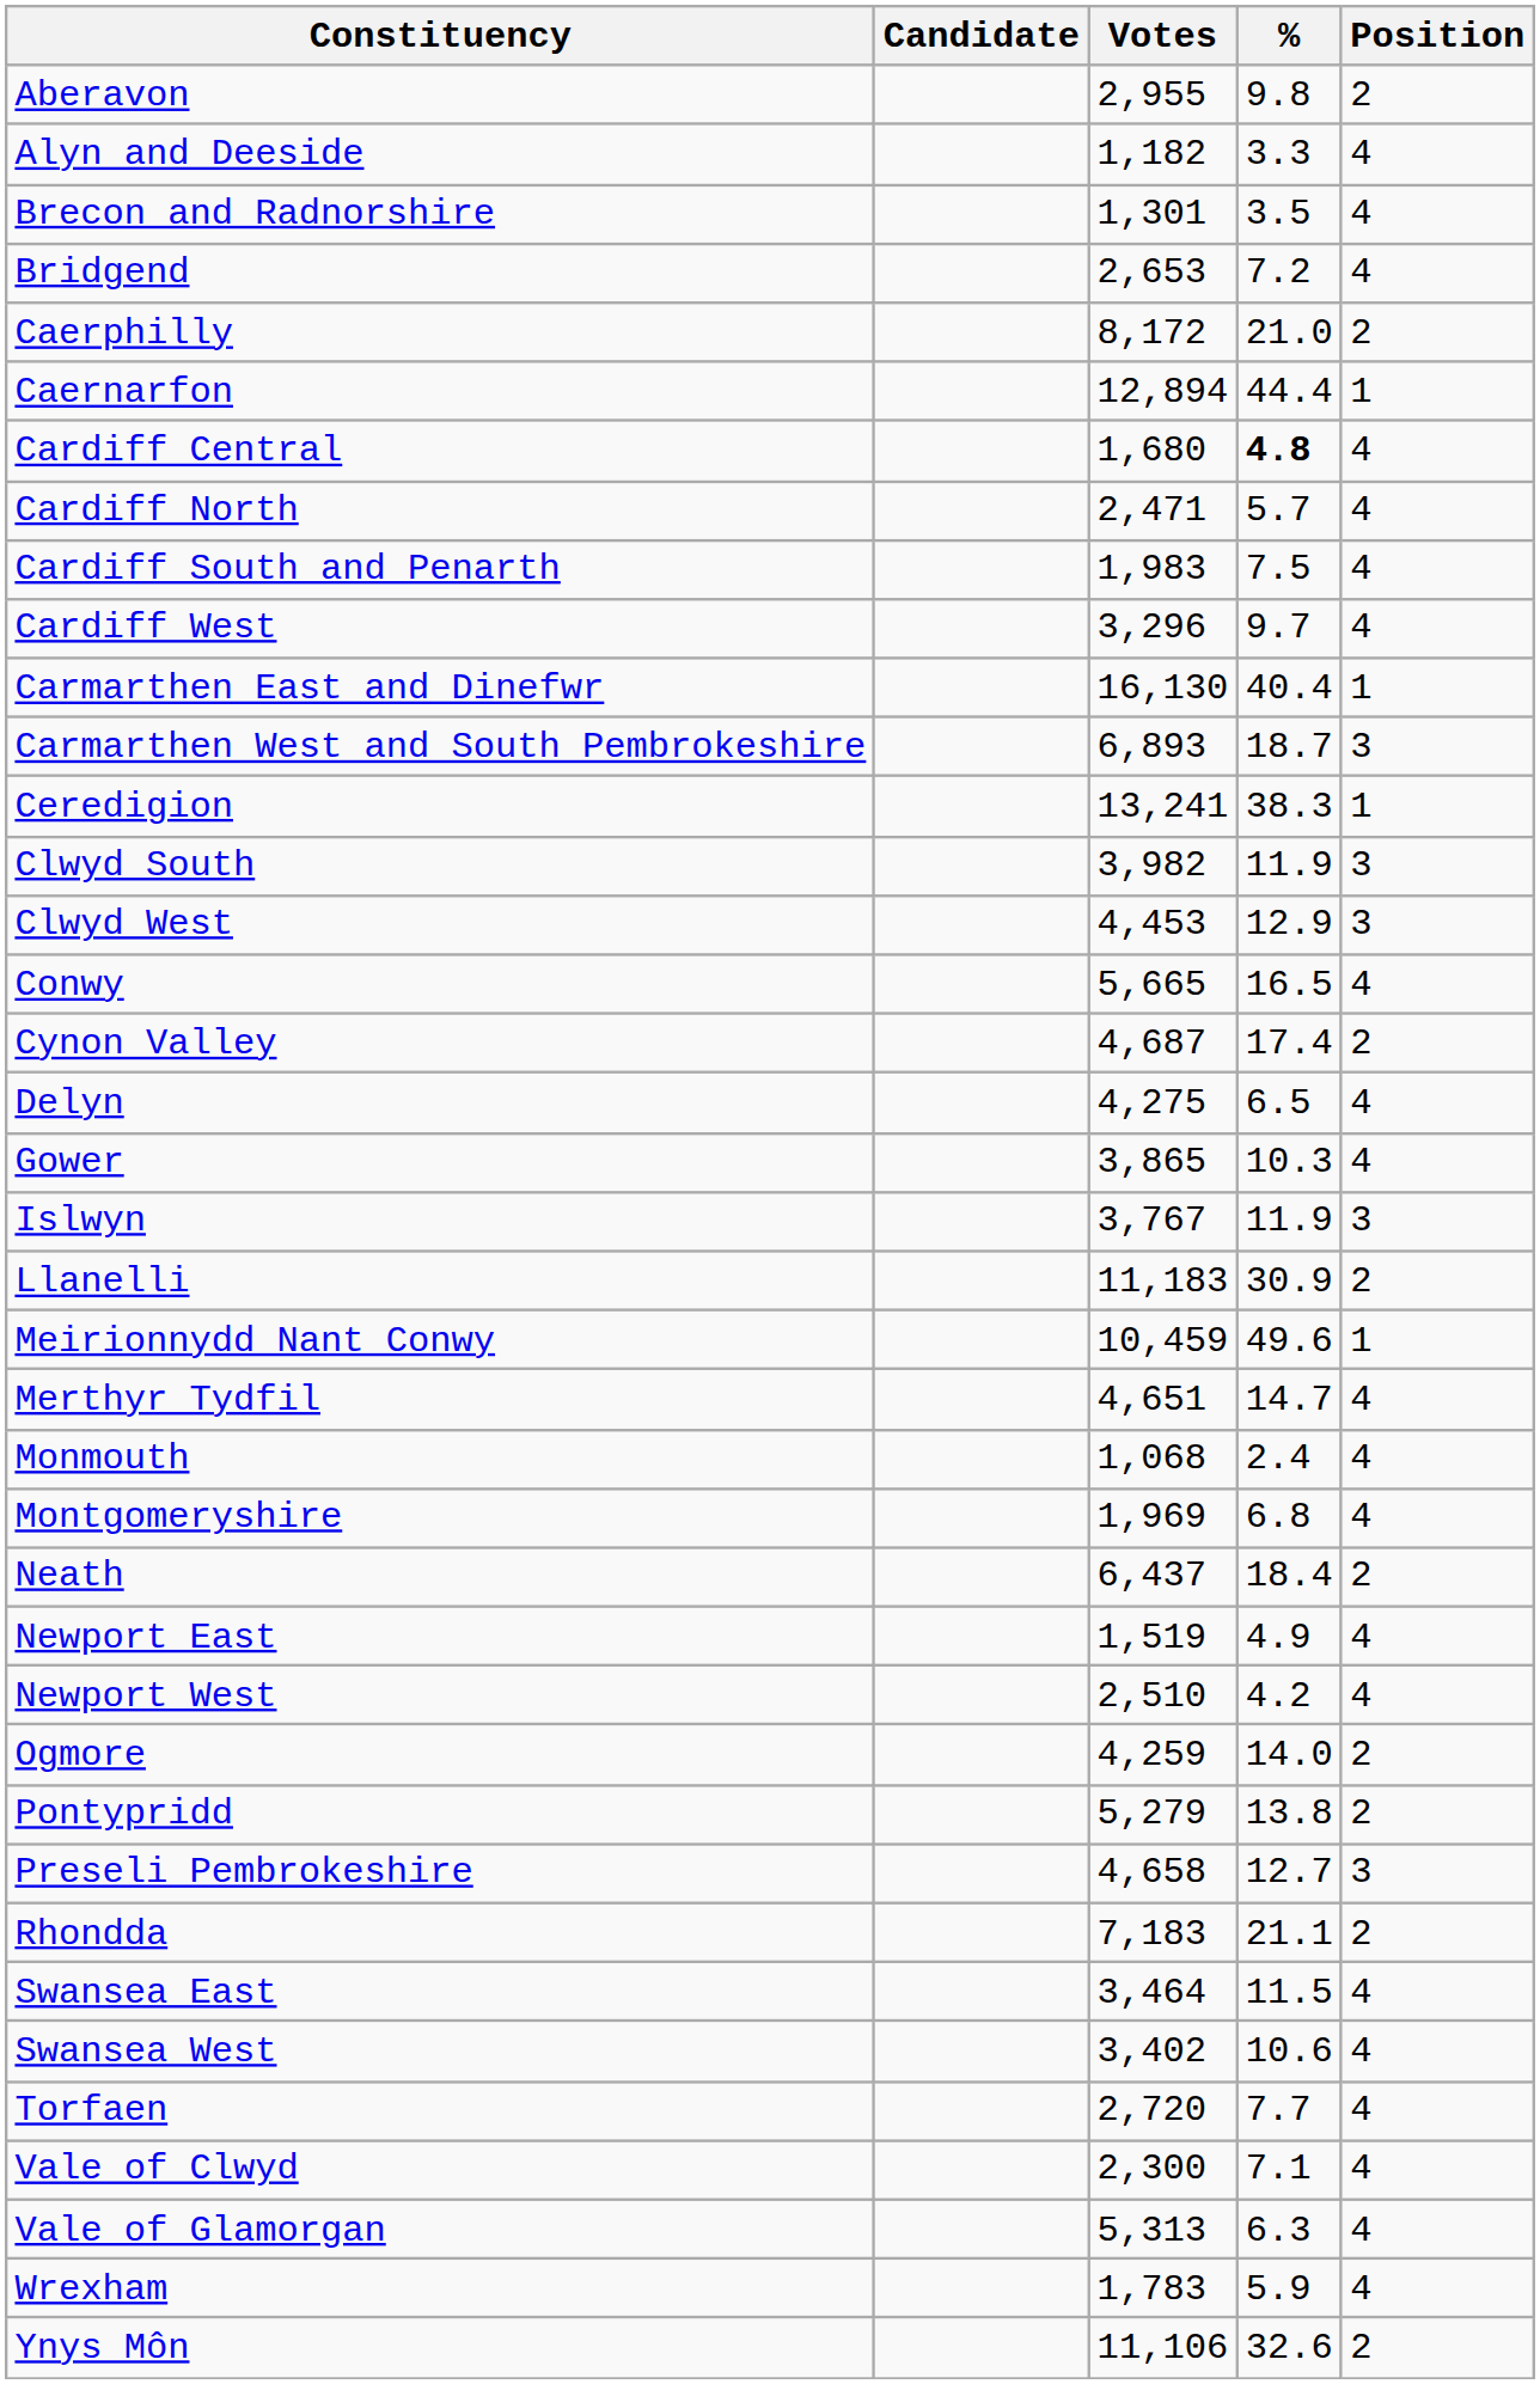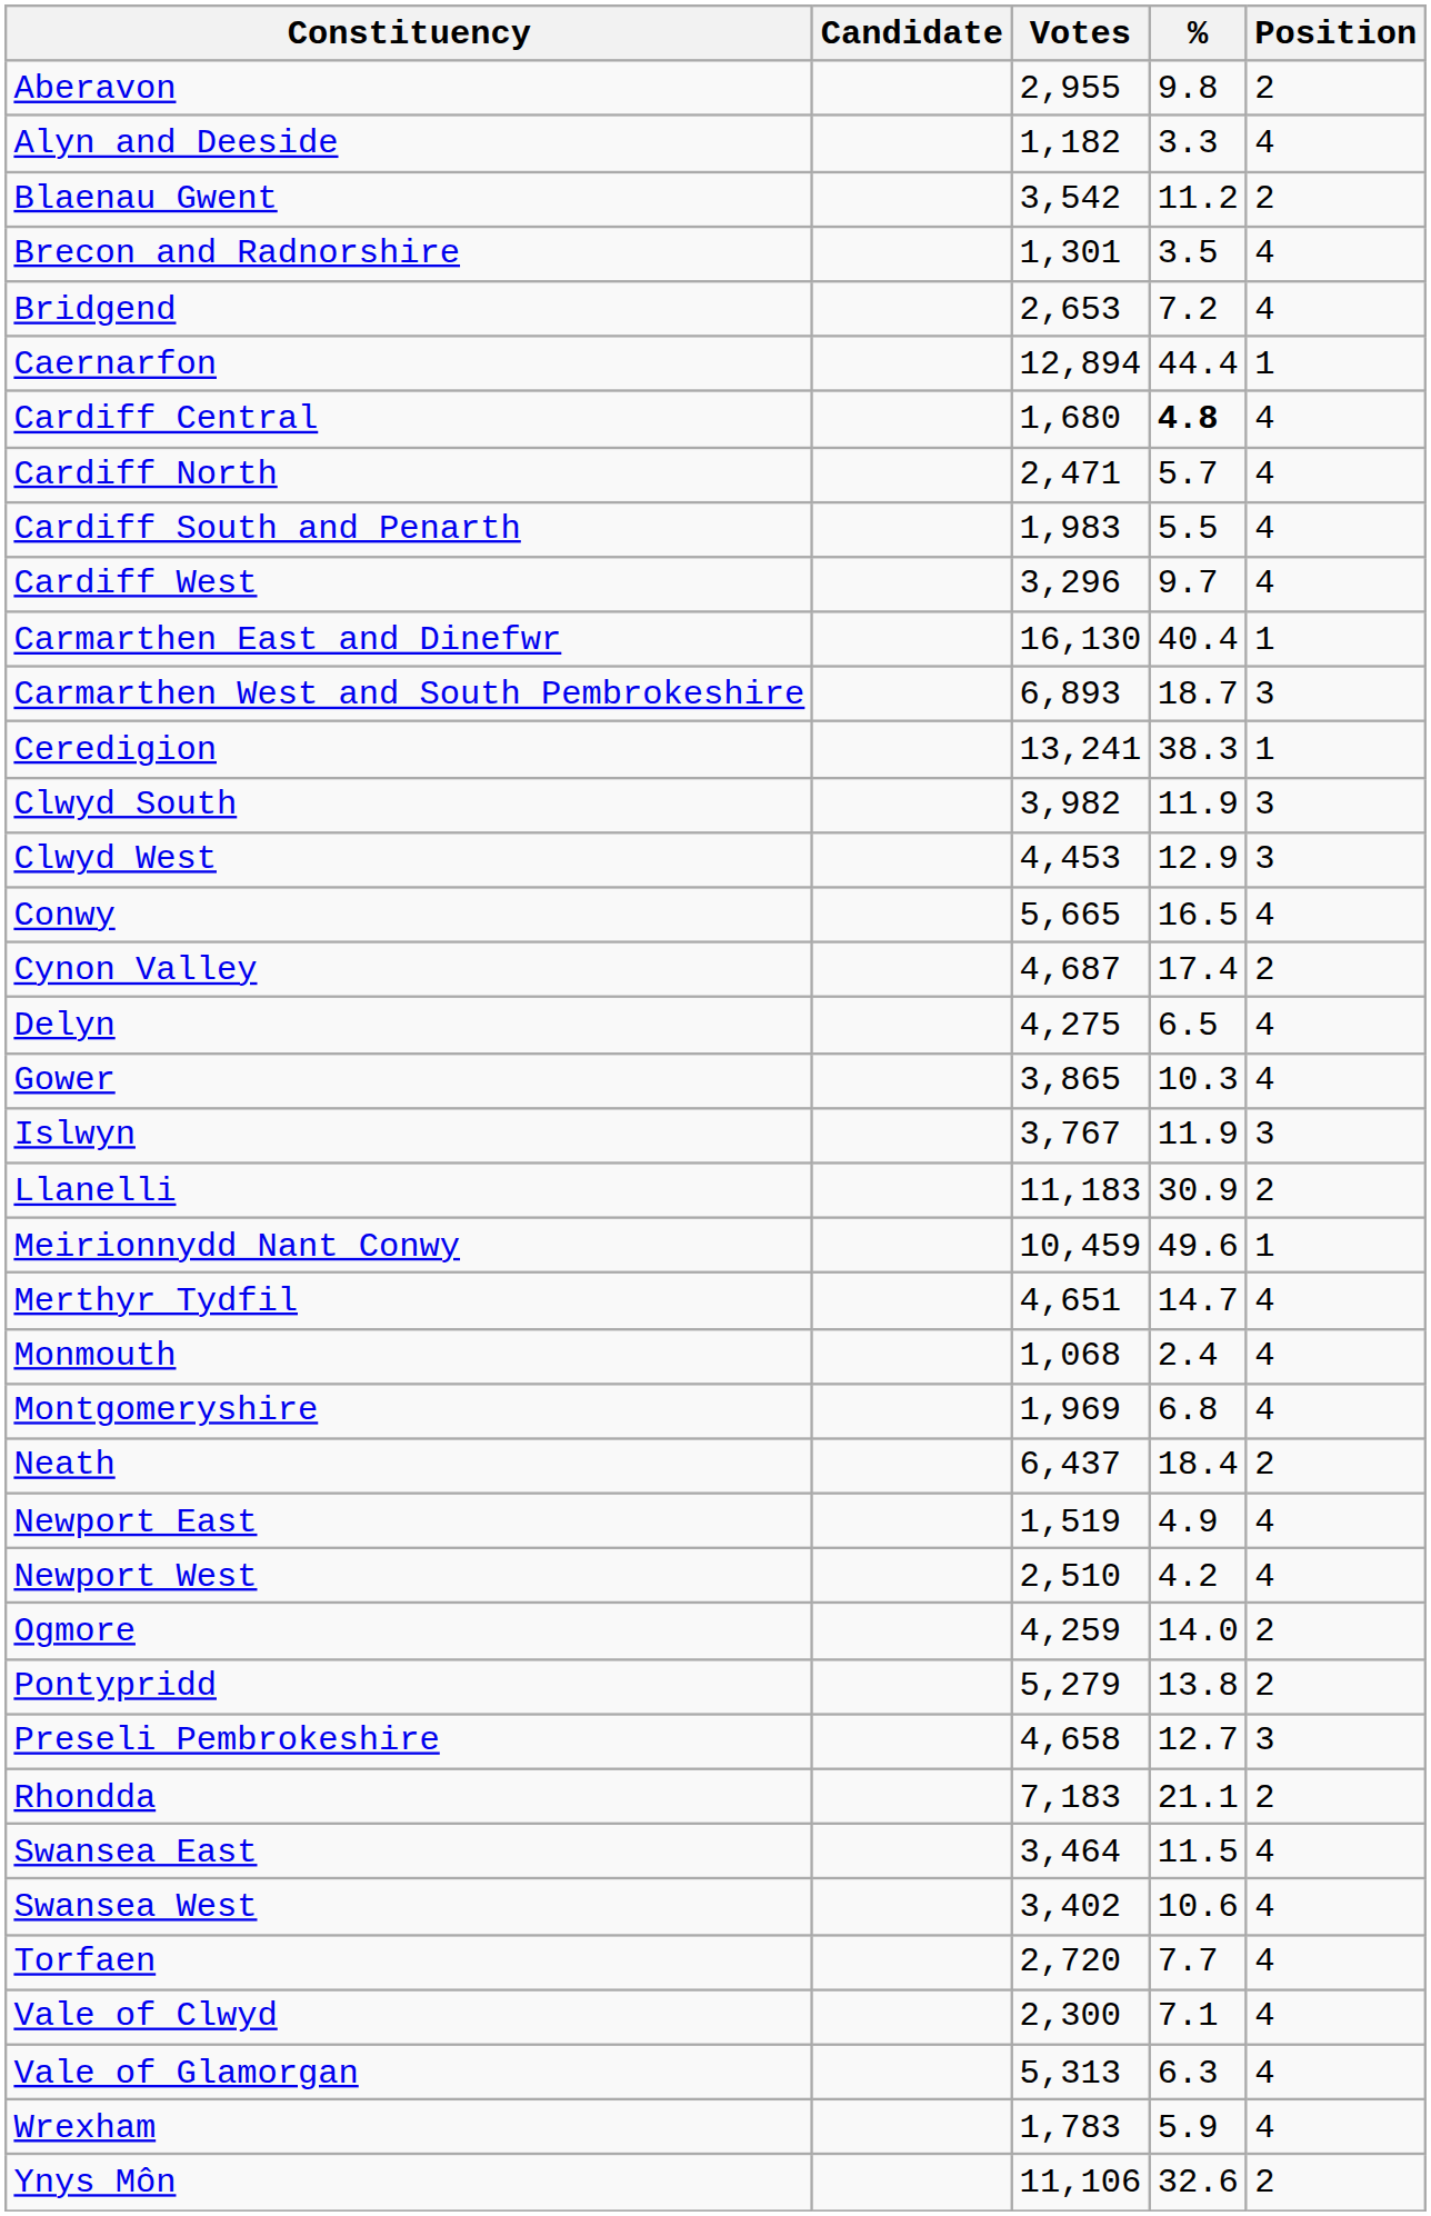+ row: Blaenau Gwent | 3,542 | 11.2 | 2
- row: Caerphilly | 8,172 | 21.0 | 2
Cardiff South and Penarth | %: 7.5 -> 5.5
